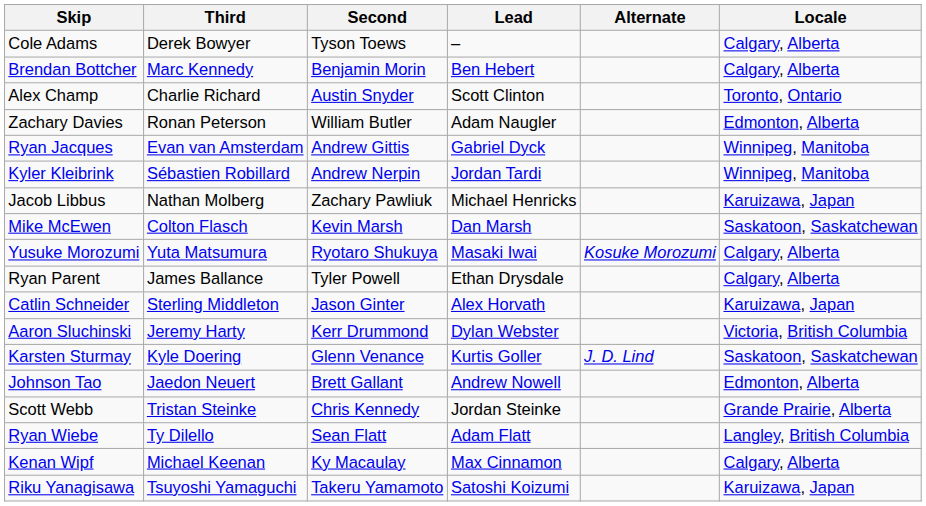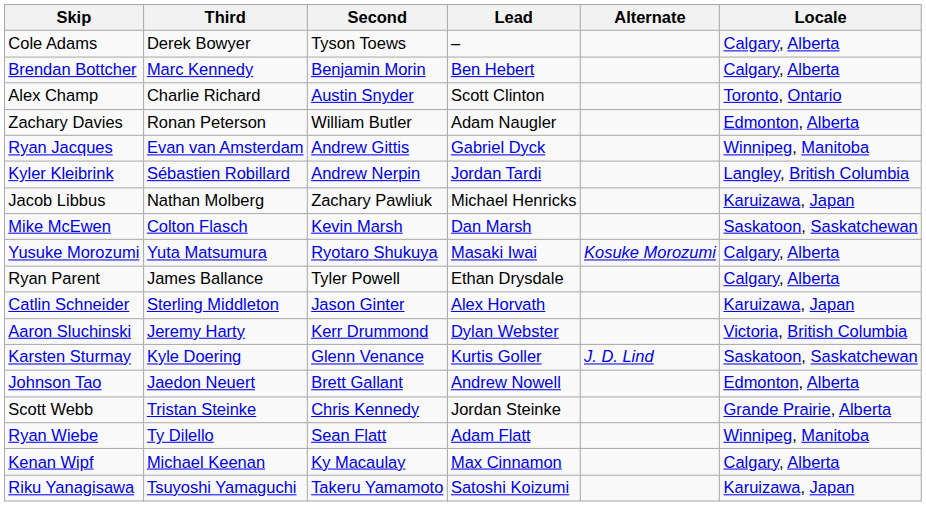Kyler Kleibrink | Locale: Winnipeg, Manitoba -> Langley, British Columbia
Ryan Wiebe | Locale: Langley, British Columbia -> Winnipeg, Manitoba
